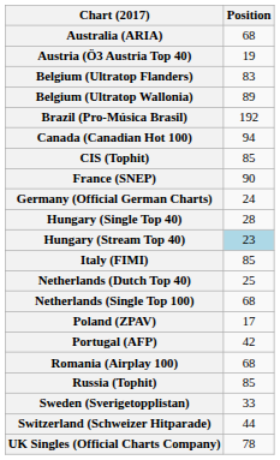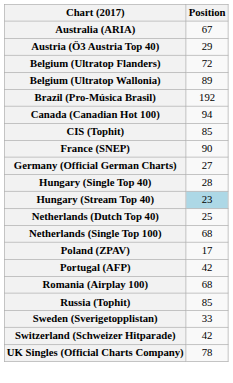Australia (ARIA) | Position: 68 -> 67
Austria (Ö3 Austria Top 40) | Position: 19 -> 29
Belgium (Ultratop Flanders) | Position: 83 -> 72
Germany (Official German Charts) | Position: 24 -> 27
- row: Italy (FIMI) | 85
Switzerland (Schweizer Hitparade) | Position: 44 -> 42
